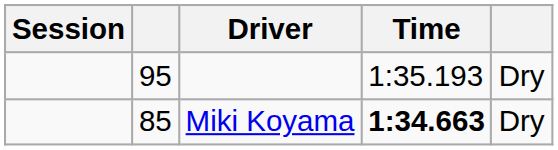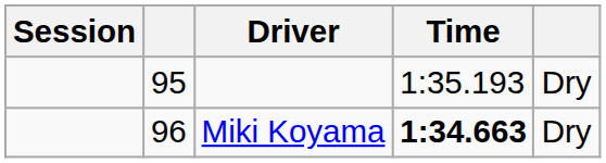Miki Koyama | column 2: 85 -> 96
